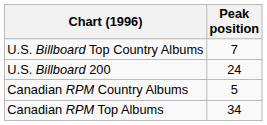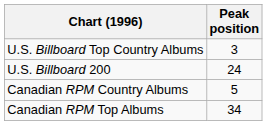U.S. Billboard Top Country Albums | Peak position: 7 -> 3
